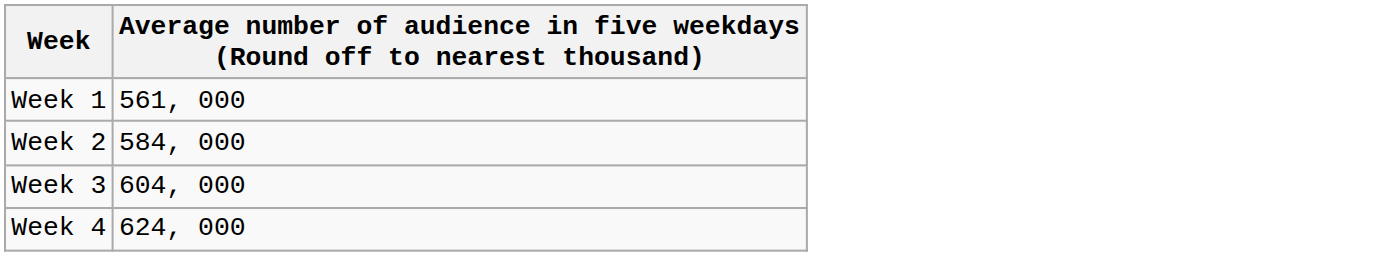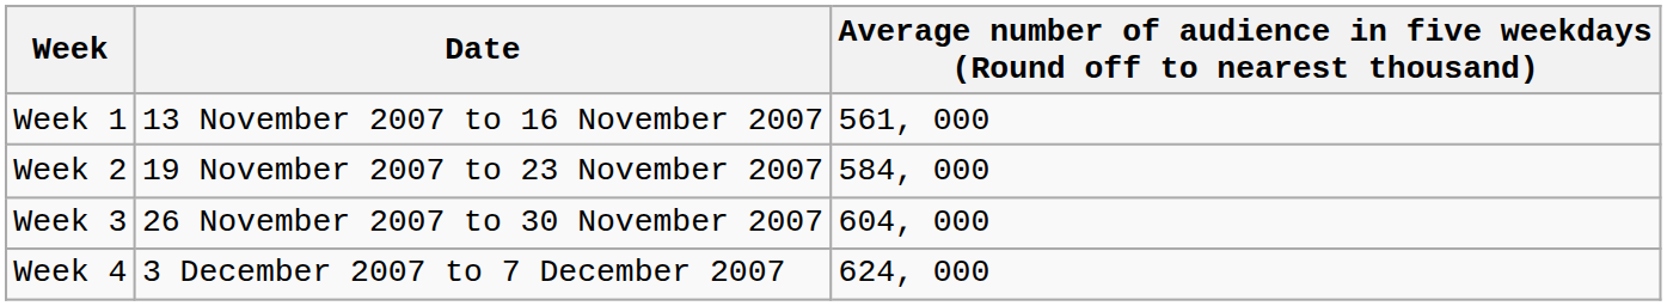+ column: Date | 13 November 2007 to 16 November 2007 | 19 November 2007 to 23 November 2007 | 26 November 2007 to 30 November 2007 | 3 December 2007 to 7 December 2007
